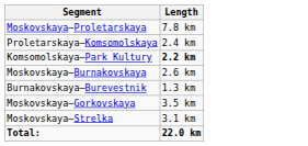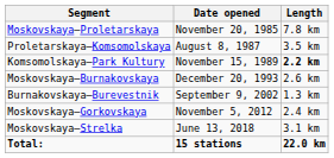+ column: Date opened | November 20, 1985 | August 8, 1987 | November 15, 1989 | December 20, 1993 | September 9, 2002 | November 5, 2012 | June 13, 2018 | 15 stations
Proletarskaya—Komsomolskaya | Length: 2.4 km -> 3.5 km
Moskovskaya—Gorkovskaya | Length: 3.5 km -> 2.4 km
